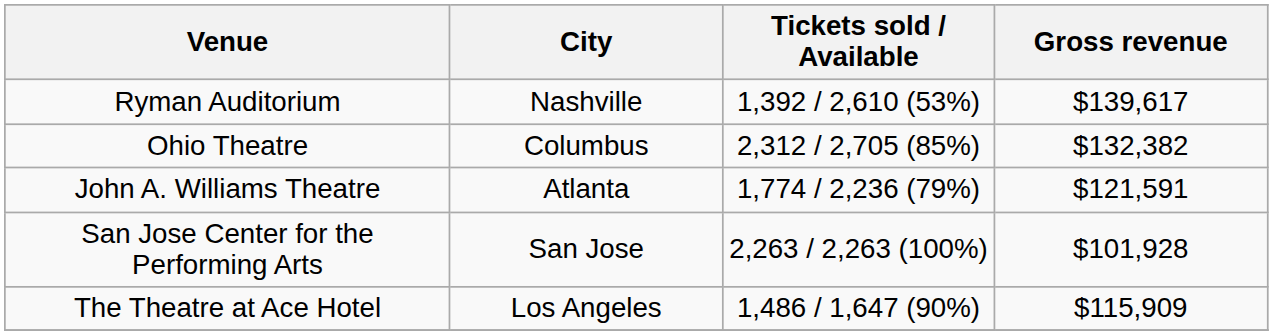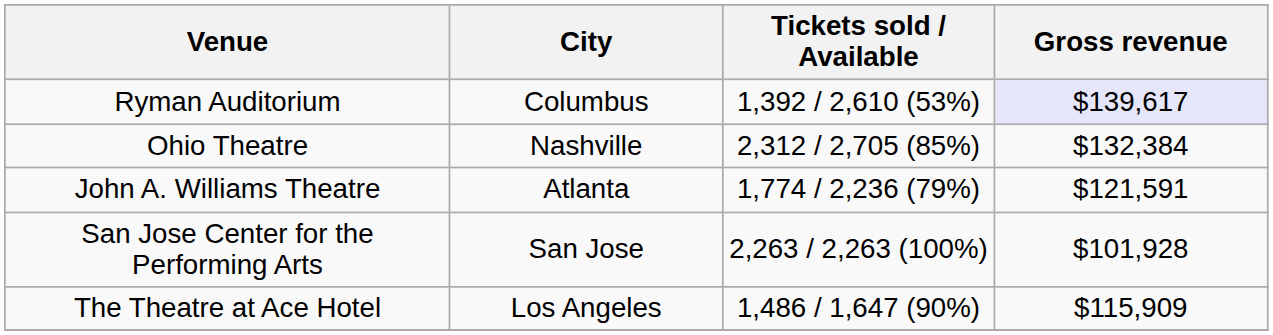Ryman Auditorium | City: Nashville -> Columbus
Ryman Auditorium | Gross revenue: no background -> lavender background
Ohio Theatre | City: Columbus -> Nashville
Ohio Theatre | Gross revenue: $132,382 -> $132,384
